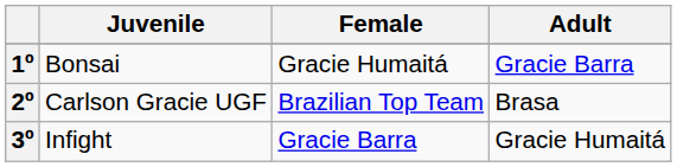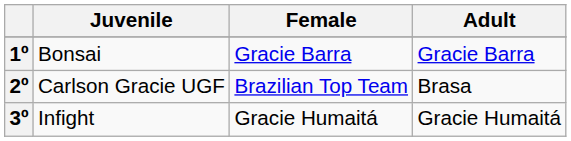1º | Female: Gracie Humaitá -> Gracie Barra
3º | Female: Gracie Barra -> Gracie Humaitá
